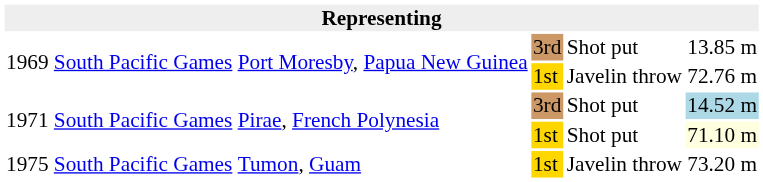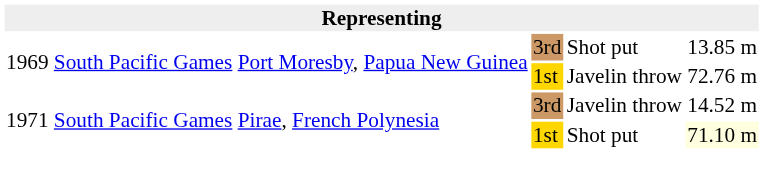1971 / 3rd | column 5: Shot put -> Javelin throw
1971 / 3rd | column 6: lightblue background -> no background
- row: 1975 | South Pacific Games | Tumon, Guam | 1st | Javelin throw | 73.20 m
